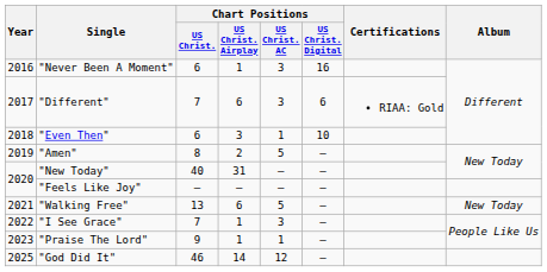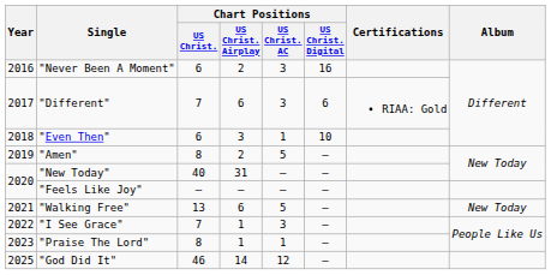"Never Been A Moment" | Chart Positions / US Christ. Airplay: 1 -> 2
"Praise The Lord" | Chart Positions / US Christ.: 9 -> 8
